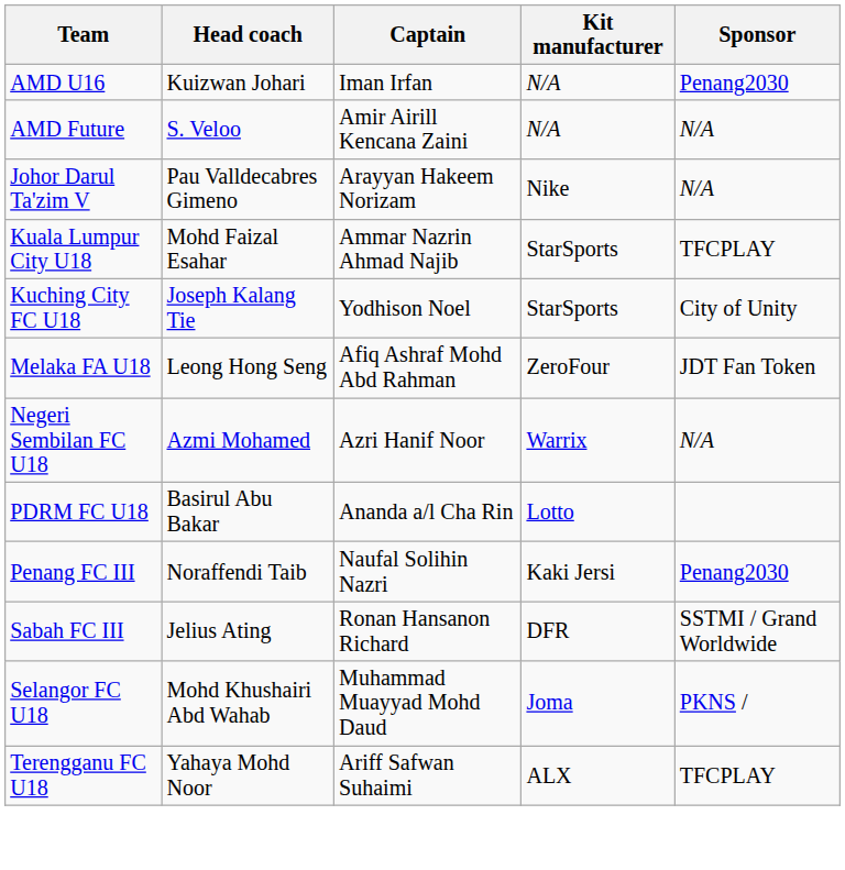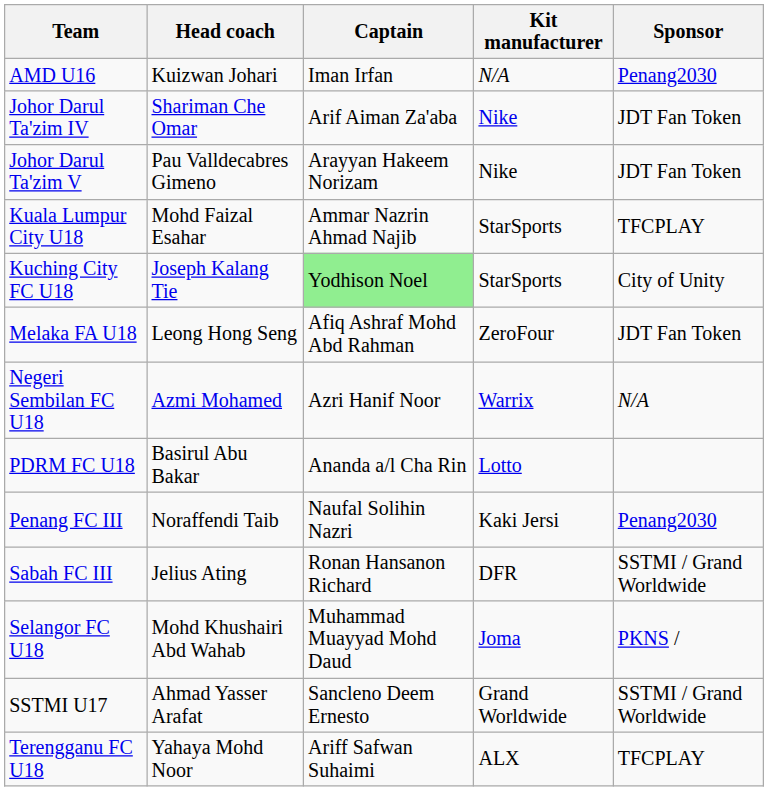- row: AMD Future | S. Veloo | Amir Airill Kencana Zaini | N/A | N/A
+ row: Johor Darul Ta'zim IV | Shariman Che Omar | Arif Aiman Za'aba | Nike | JDT Fan Token
Johor Darul Ta'zim V | Sponsor: N/A -> JDT Fan Token
Kuching City FC U18 | Captain: no background -> lightgreen background
+ row: SSTMI U17 | Ahmad Yasser Arafat | Sancleno Deem Ernesto | Grand Worldwide | SSTMI / Grand Worldwide
